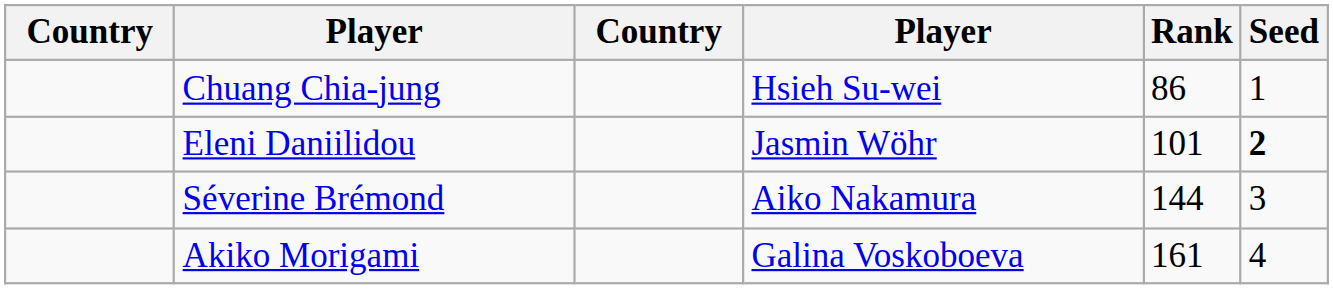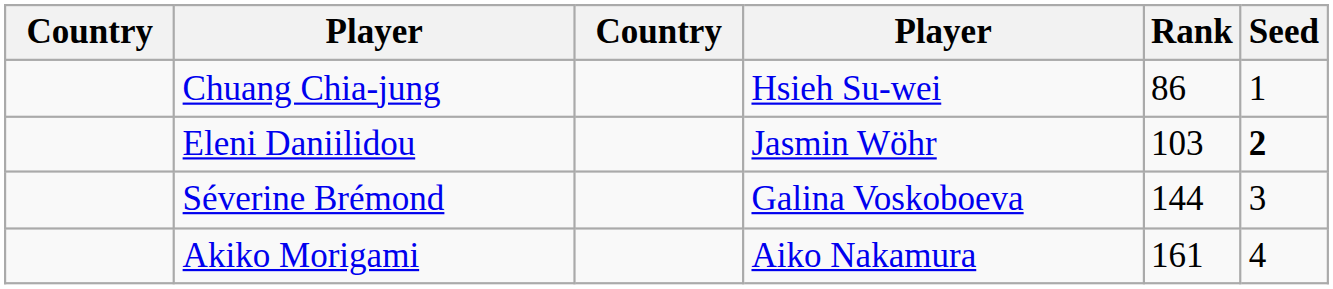Eleni Daniilidou | Rank: 101 -> 103
Séverine Brémond | column 4: Aiko Nakamura -> Galina Voskoboeva
Akiko Morigami | column 4: Galina Voskoboeva -> Aiko Nakamura
